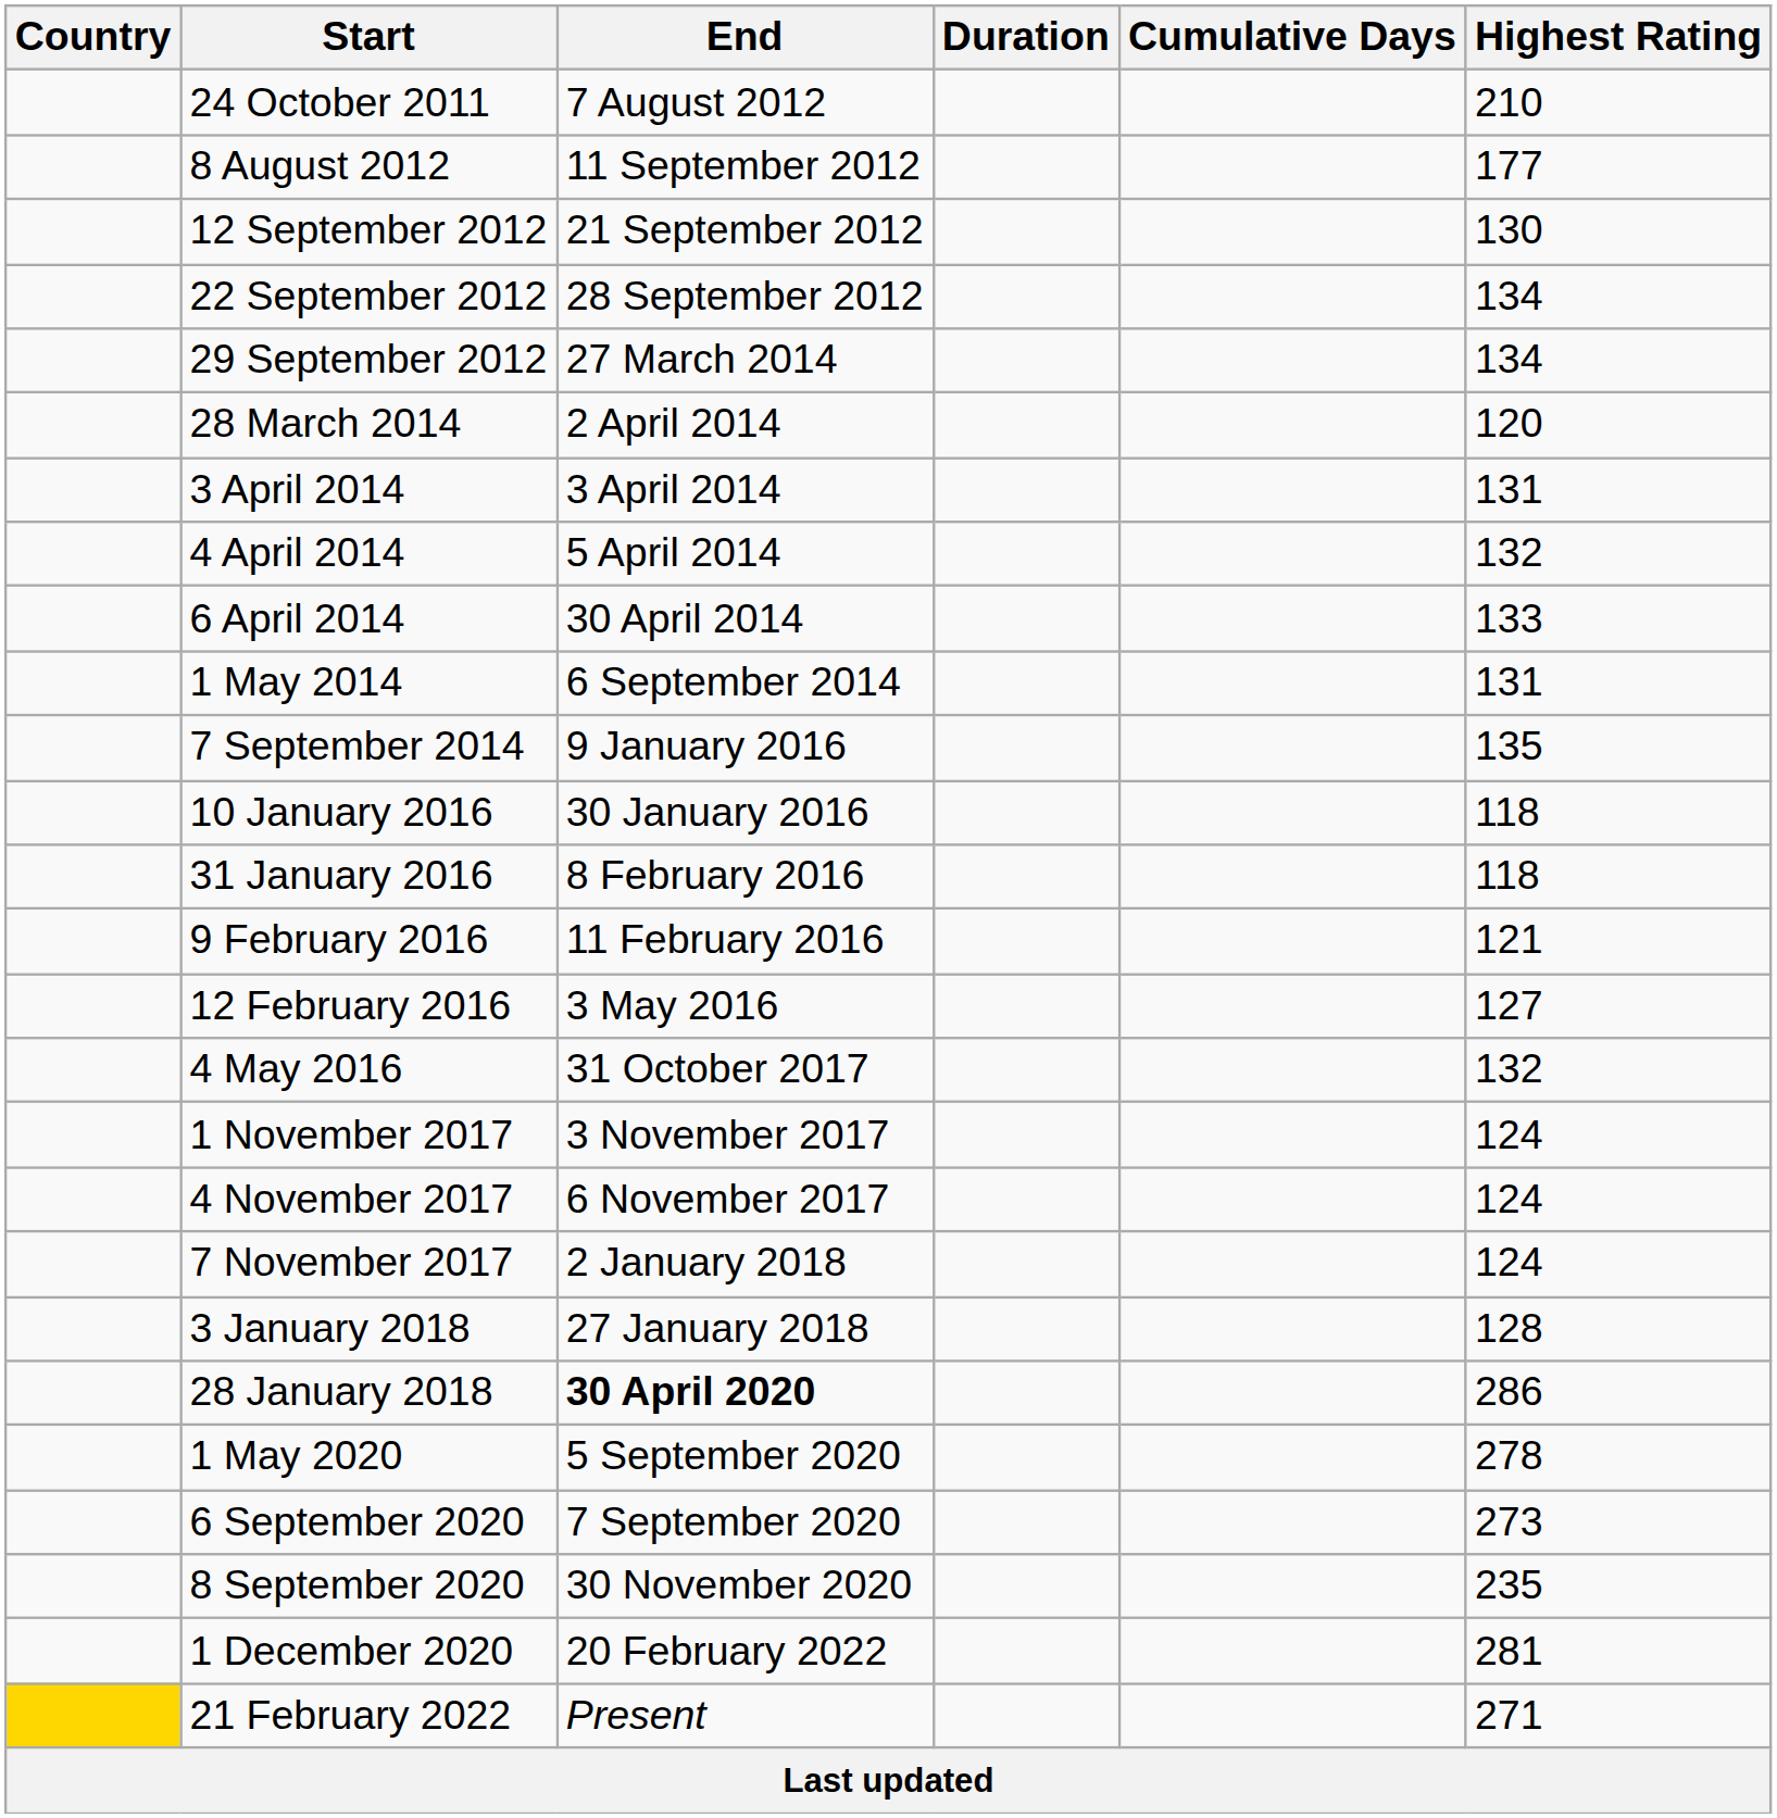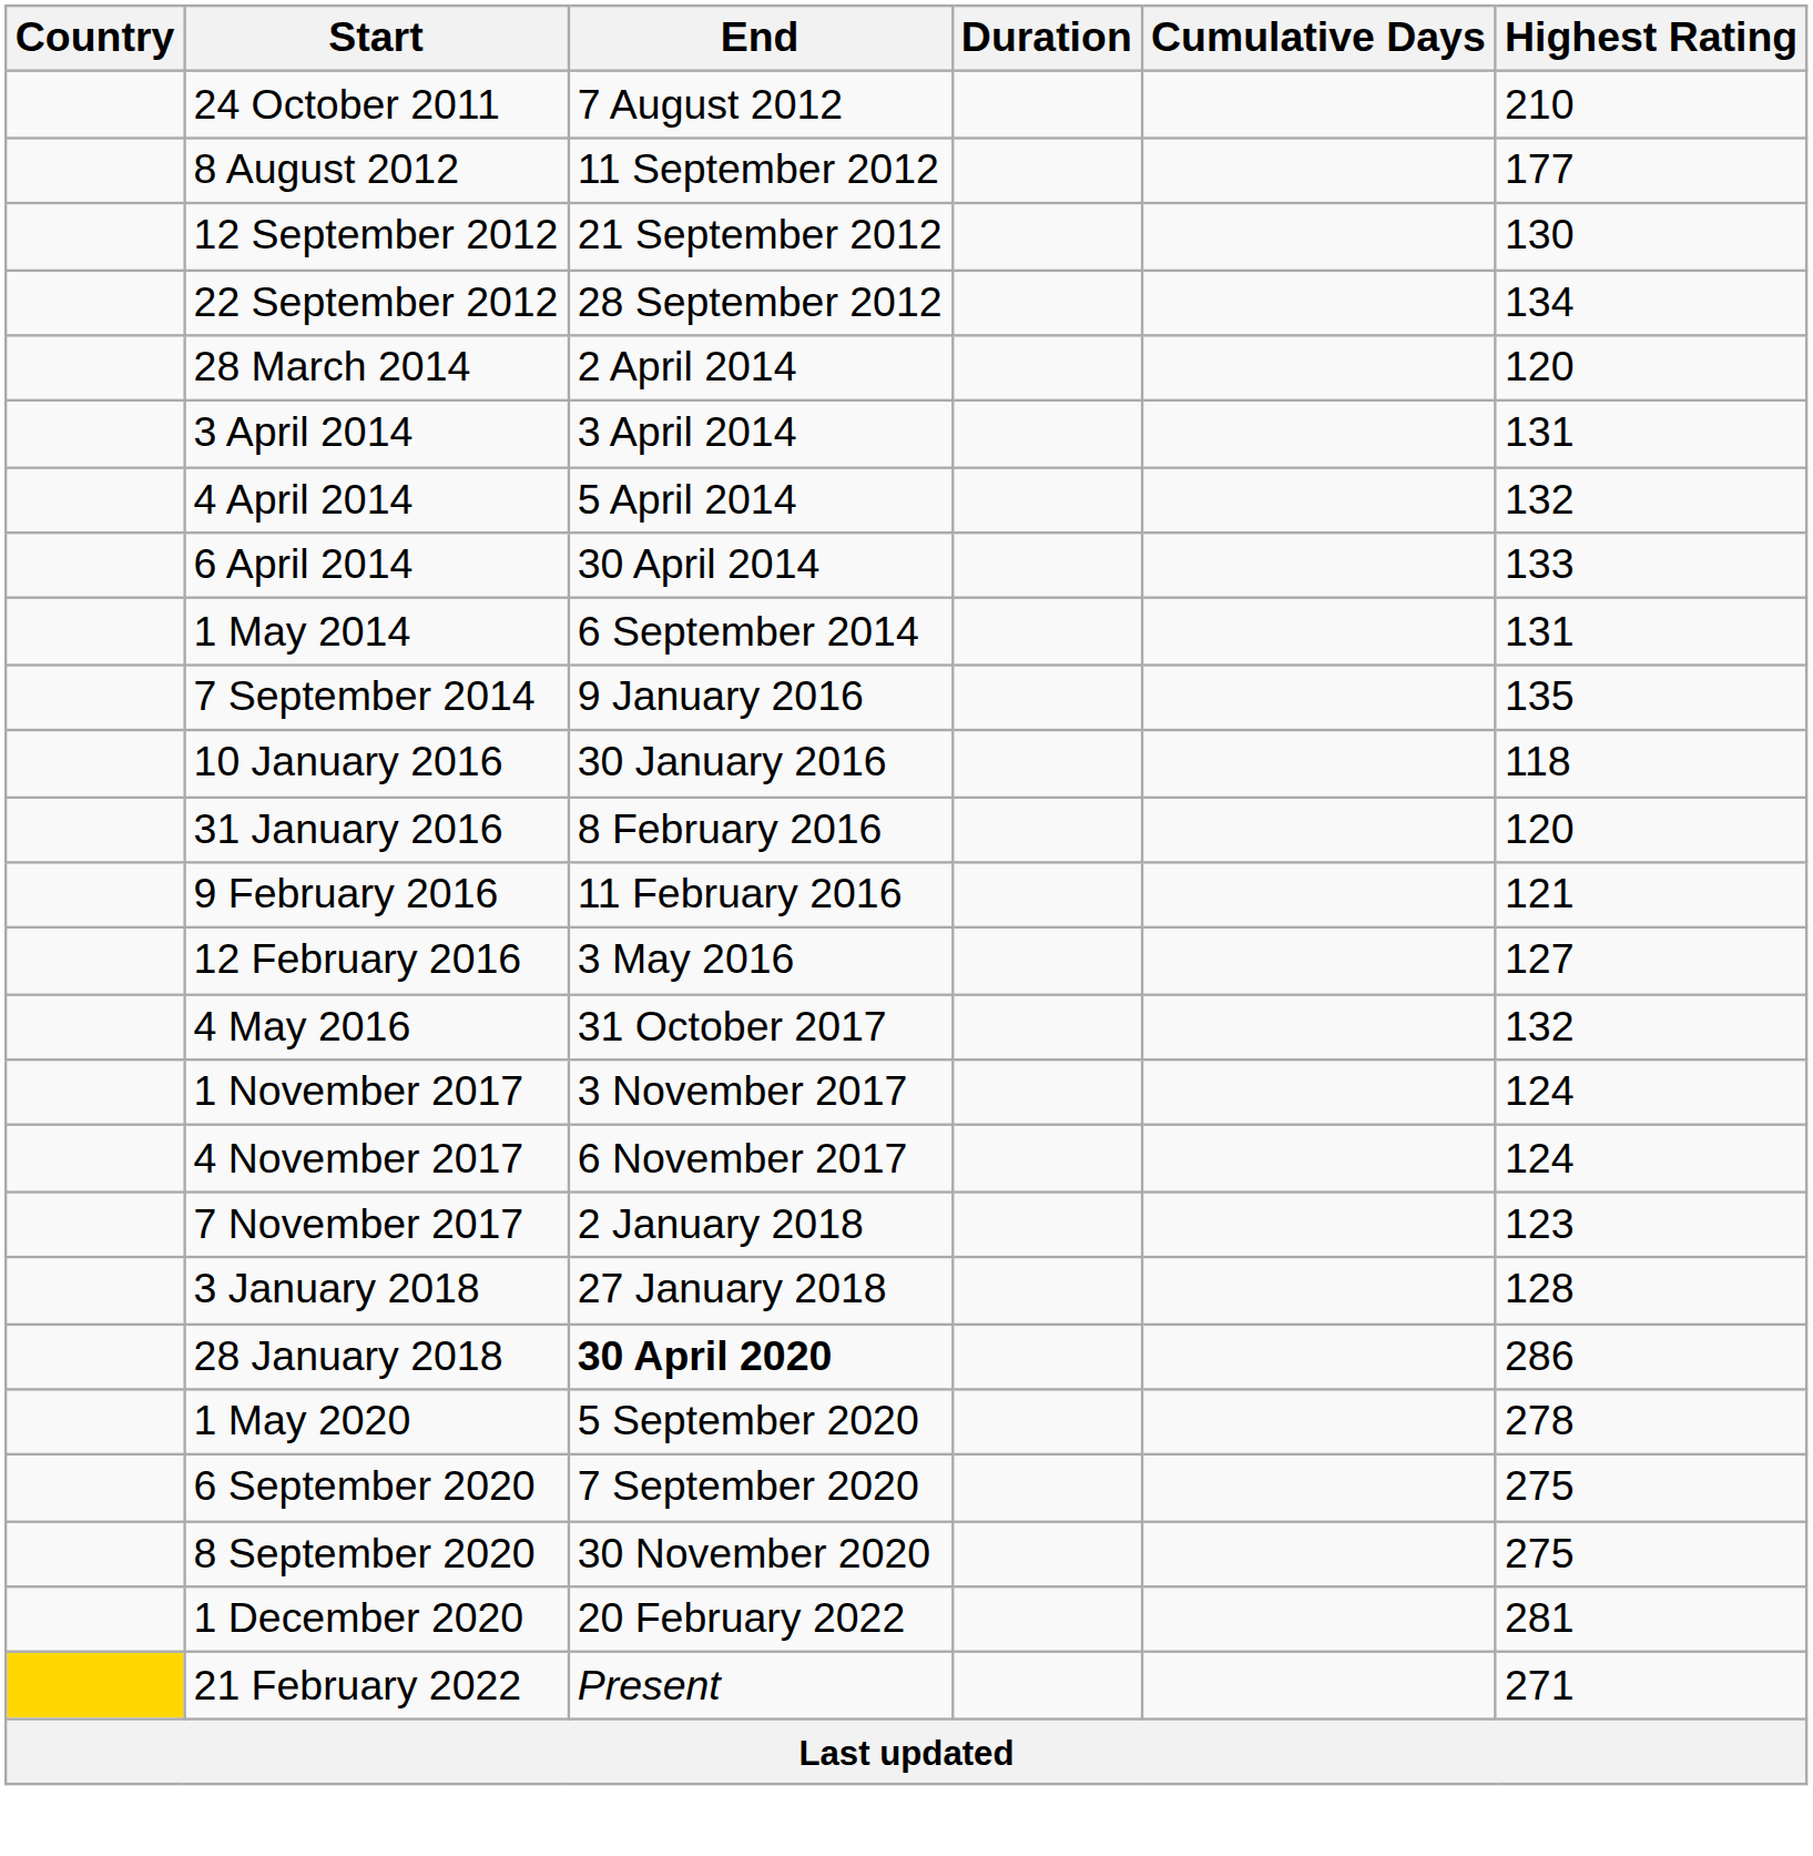- row: 29 September 2012 | 27 March 2014 | 134
31 January 2016 | Highest Rating: 118 -> 120
7 November 2017 | Highest Rating: 124 -> 123
6 September 2020 | Highest Rating: 273 -> 275
8 September 2020 | Highest Rating: 235 -> 275
